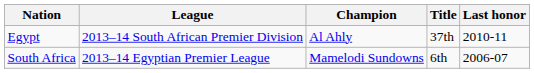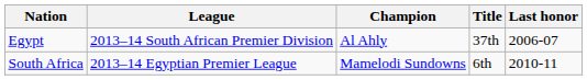Egypt | Last honor: 2010-11 -> 2006-07
South Africa | Last honor: 2006-07 -> 2010-11
